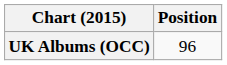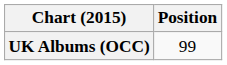UK Albums (OCC) | Position: 96 -> 99
